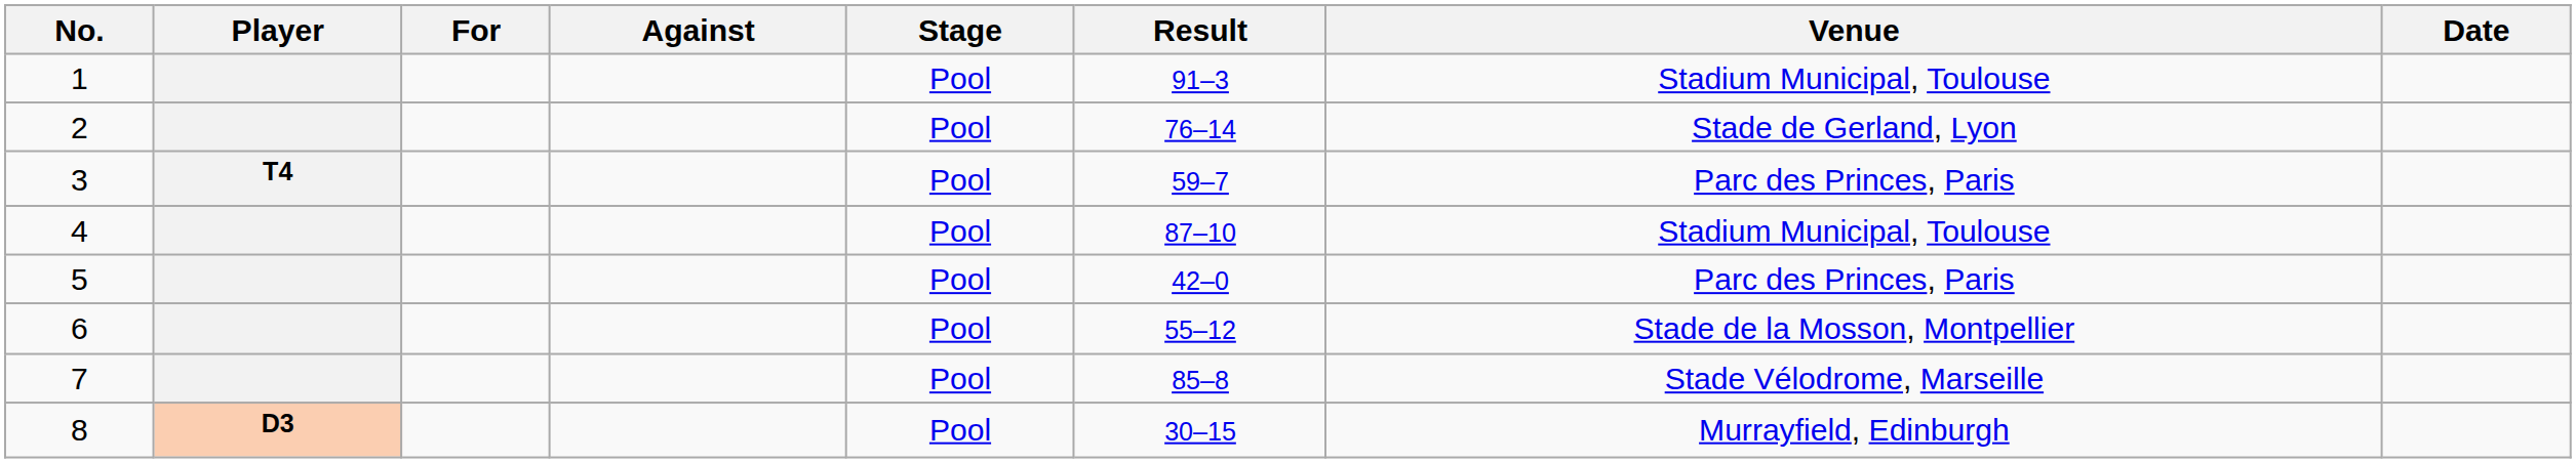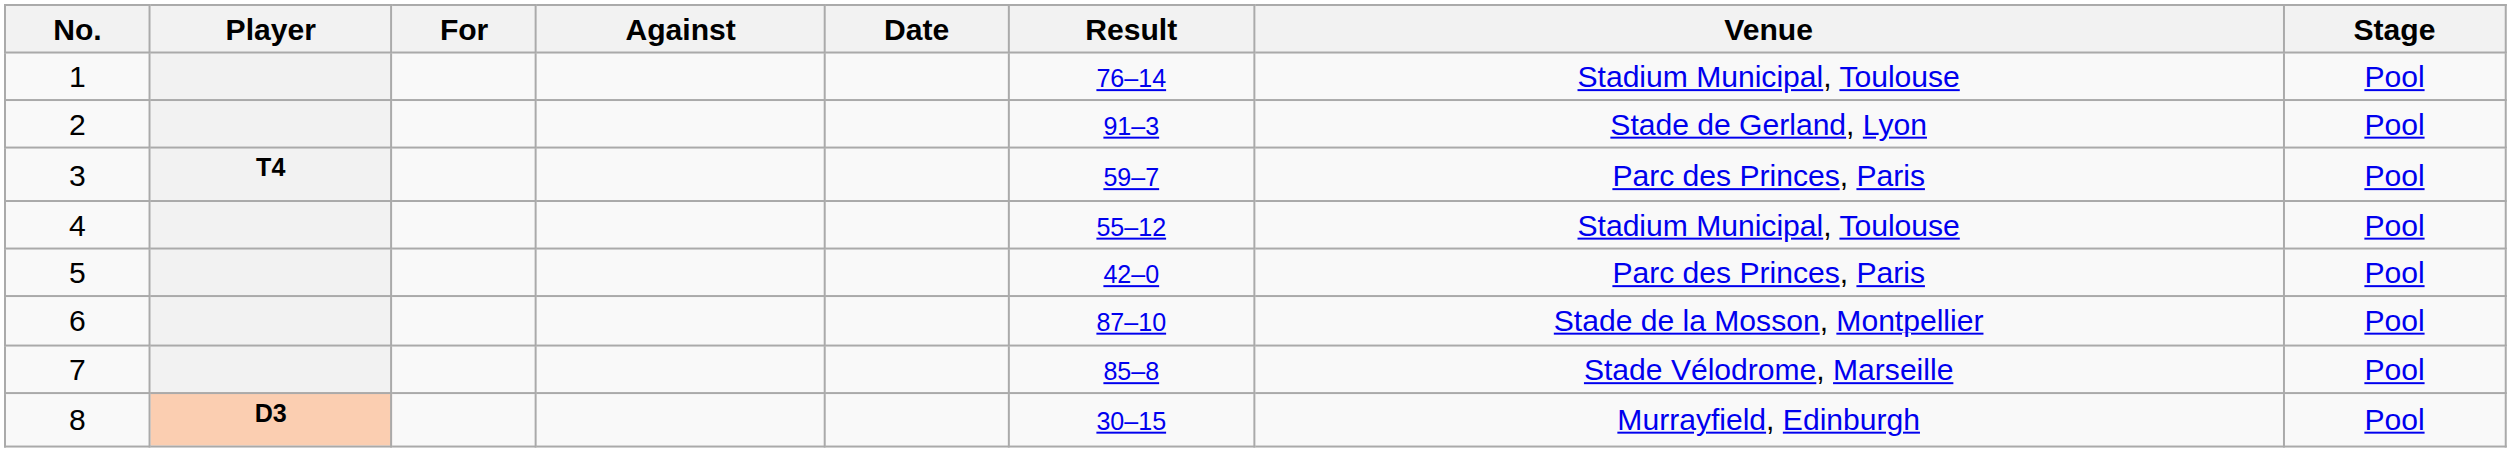columns swapped: Stage <-> Date
1 | Result: 91–3 -> 76–14
2 | Result: 76–14 -> 91–3
4 | Result: 87–10 -> 55–12
6 | Result: 55–12 -> 87–10
